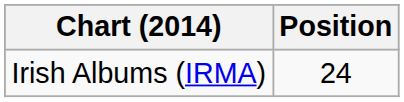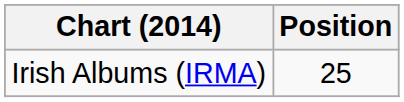Irish Albums (IRMA) | Position: 24 -> 25
